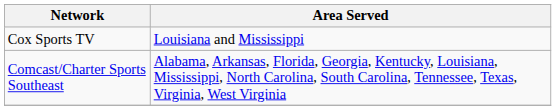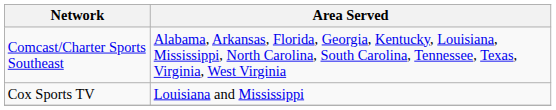rows swapped: Comcast/Charter Sports Southeast <-> Cox Sports TV
